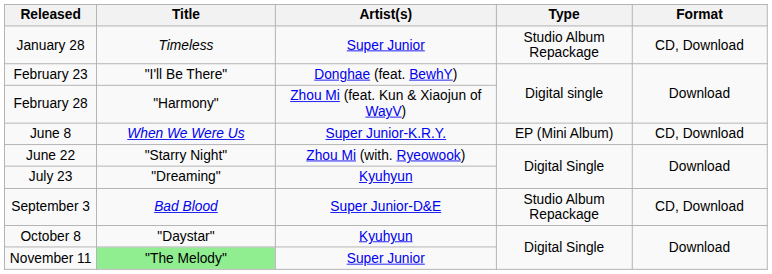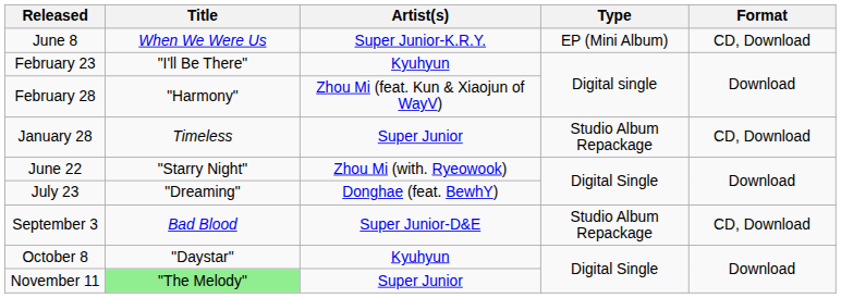rows swapped: January 28 <-> June 8
February 23 | Artist(s): Donghae (feat. BewhY) -> Kyuhyun
July 23 | Artist(s): Kyuhyun -> Donghae (feat. BewhY)
